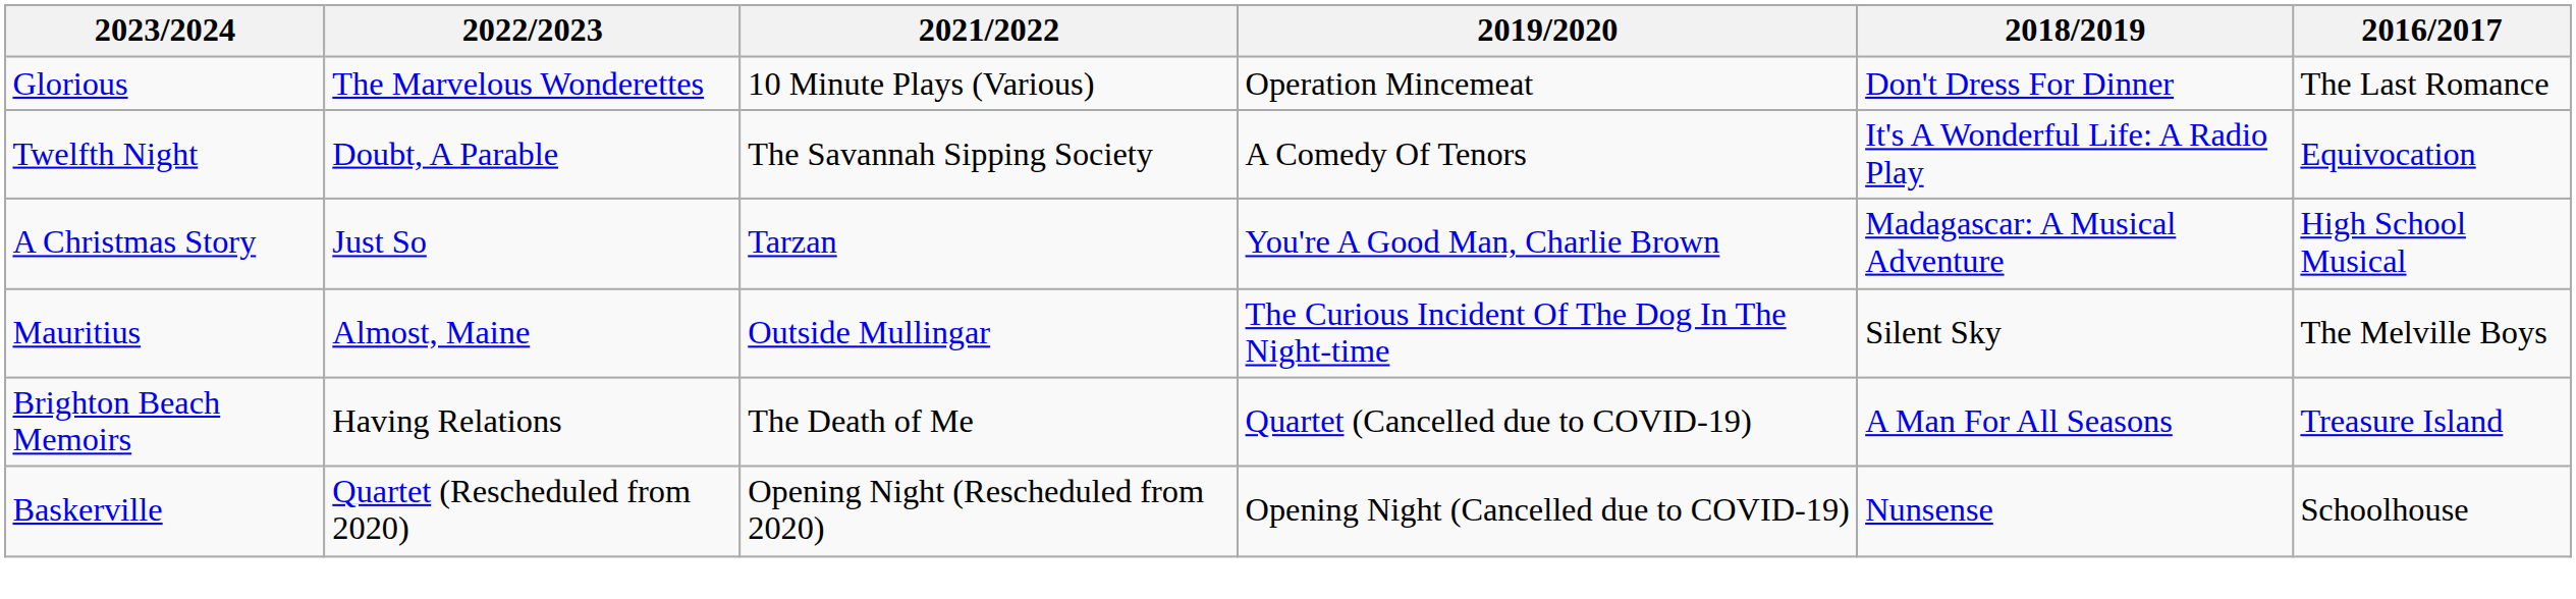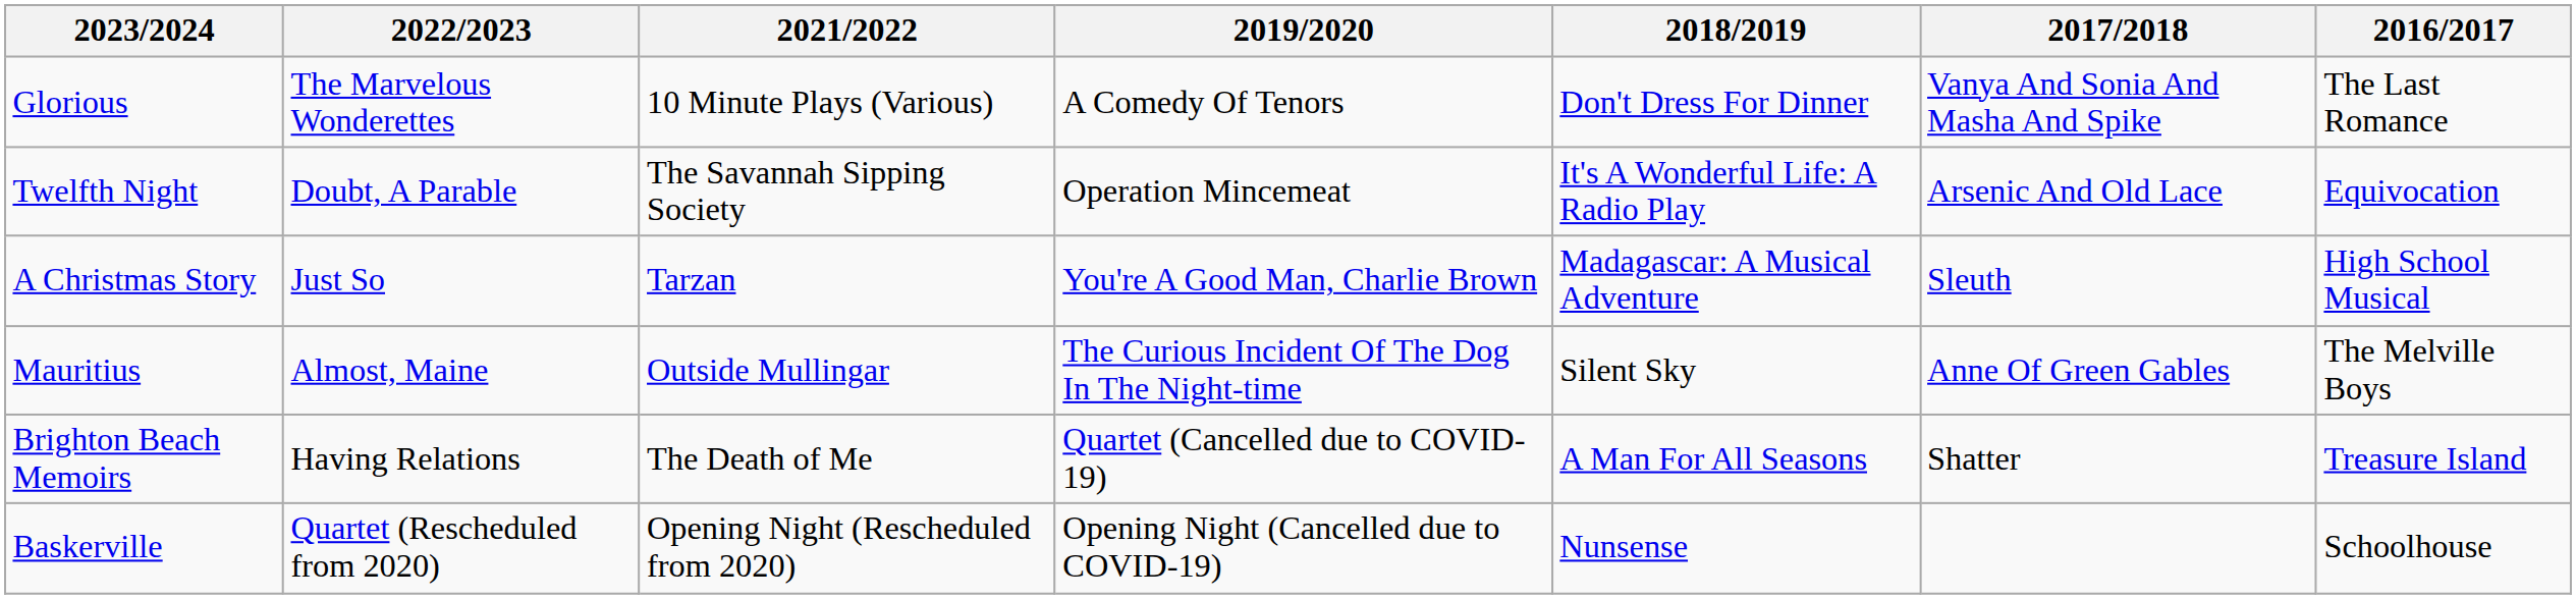+ column: 2017/2018 | Vanya And Sonia And Masha And Spike | Arsenic And Old Lace | Sleuth | Anne Of Green Gables | Shatter
Glorious | 2019/2020: Operation Mincemeat -> A Comedy Of Tenors
Twelfth Night | 2019/2020: A Comedy Of Tenors -> Operation Mincemeat
